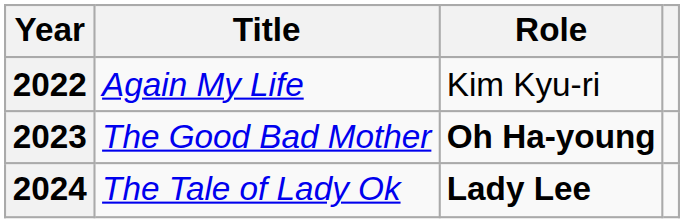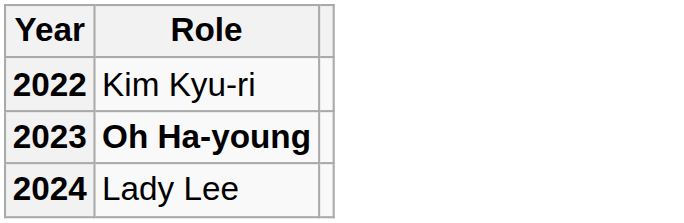- column: Title | Again My Life | The Good Bad Mother | The Tale of Lady Ok
2024 | Role: bold -> normal
